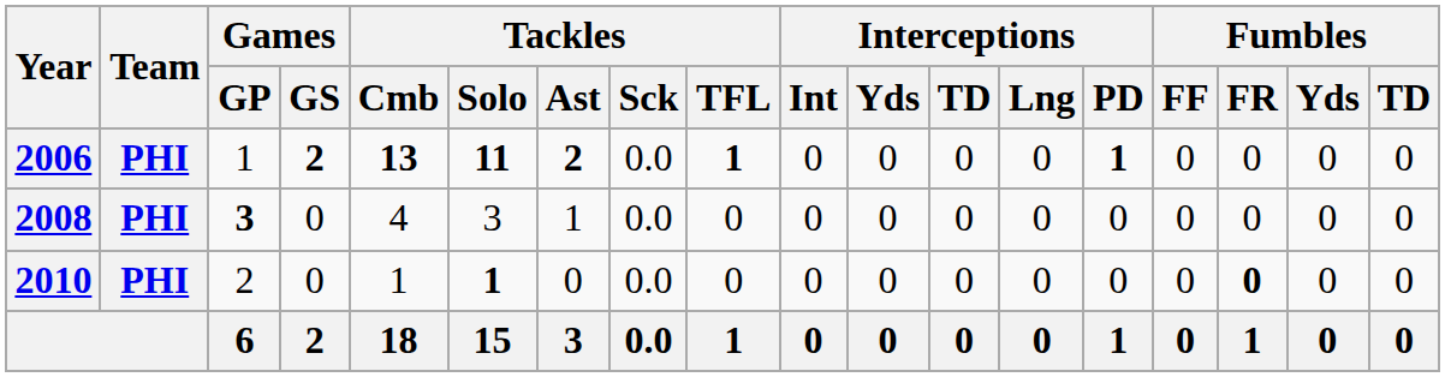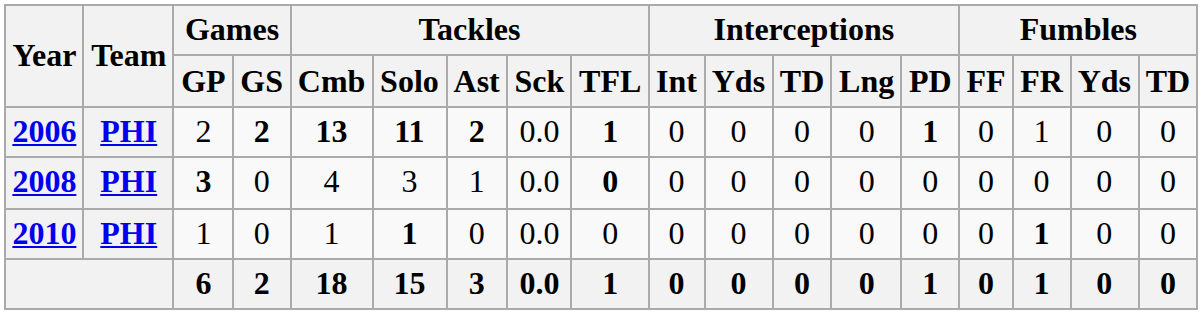2006 | Games / GP: 1 -> 2
2006 | Fumbles / FR: 0 -> 1
2008 | Tackles / TFL: normal -> bold
2010 | Games / GP: 2 -> 1
2010 | Fumbles / FR: 0 -> 1
